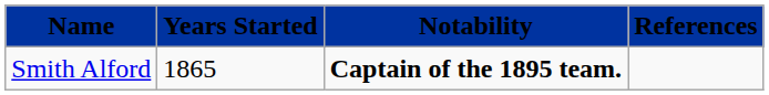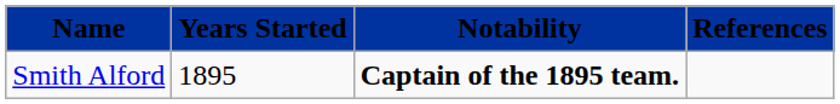Smith Alford | Years Started: 1865 -> 1895
